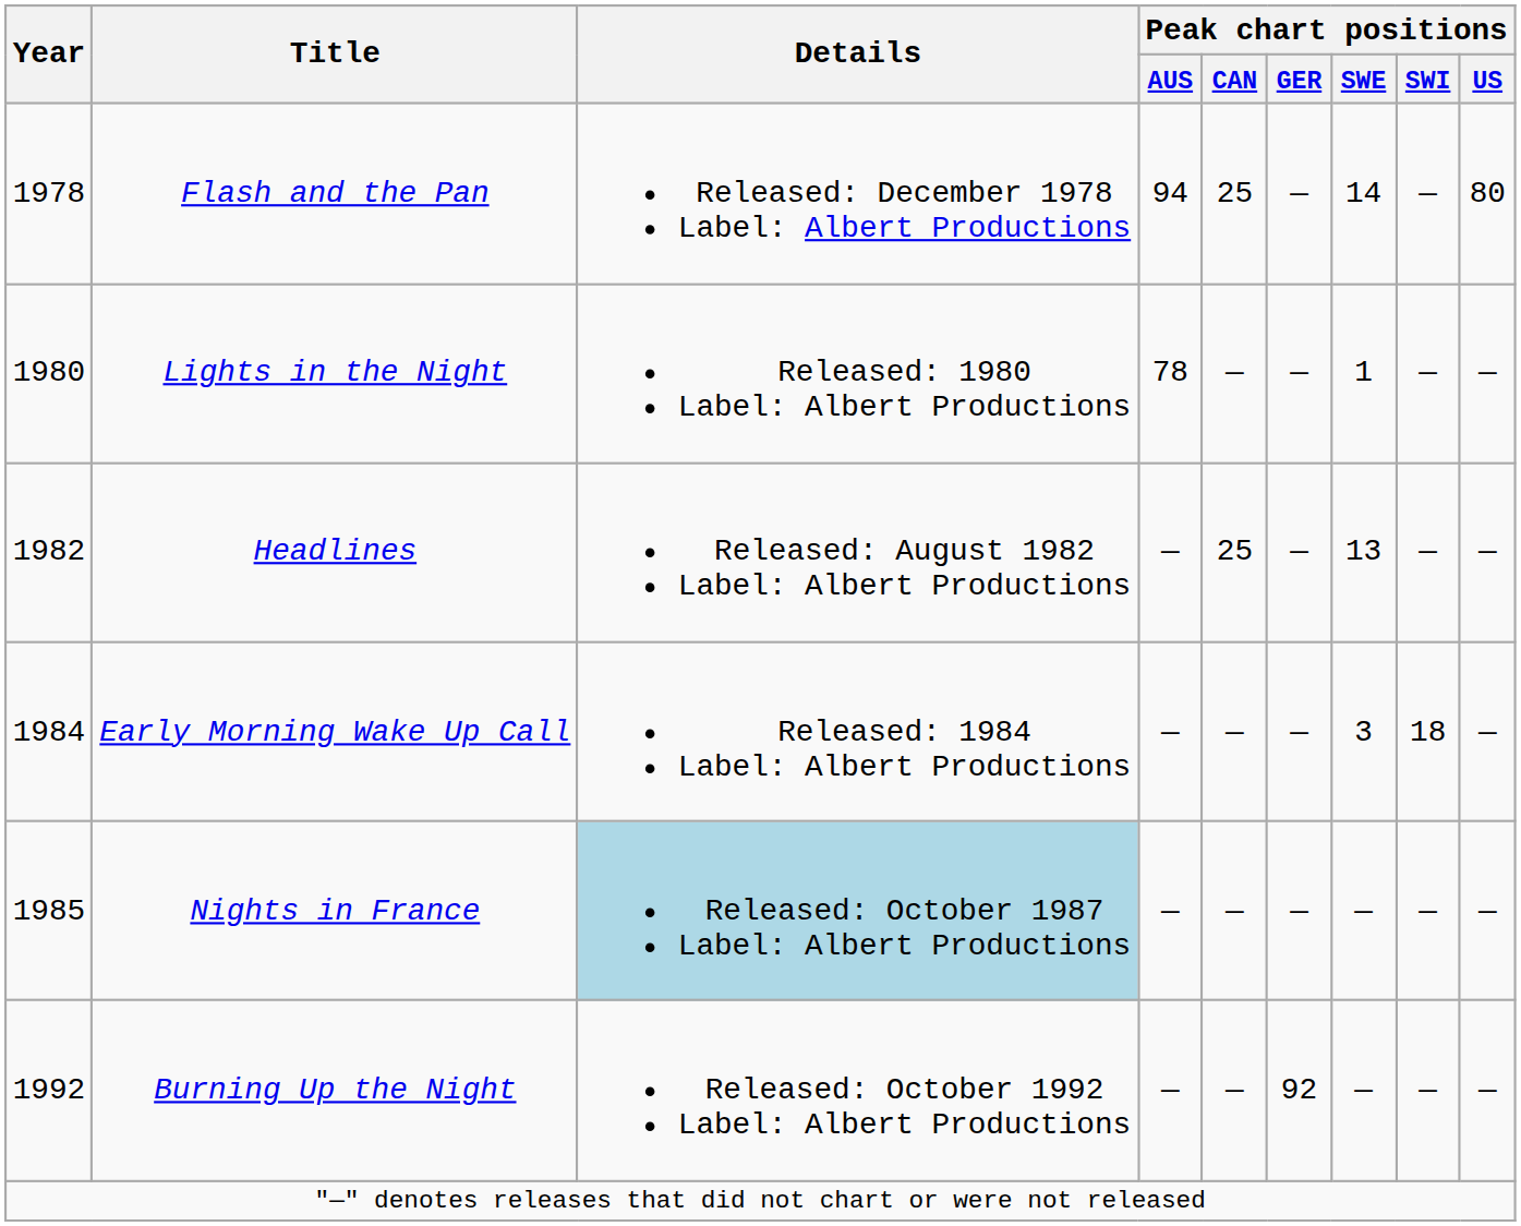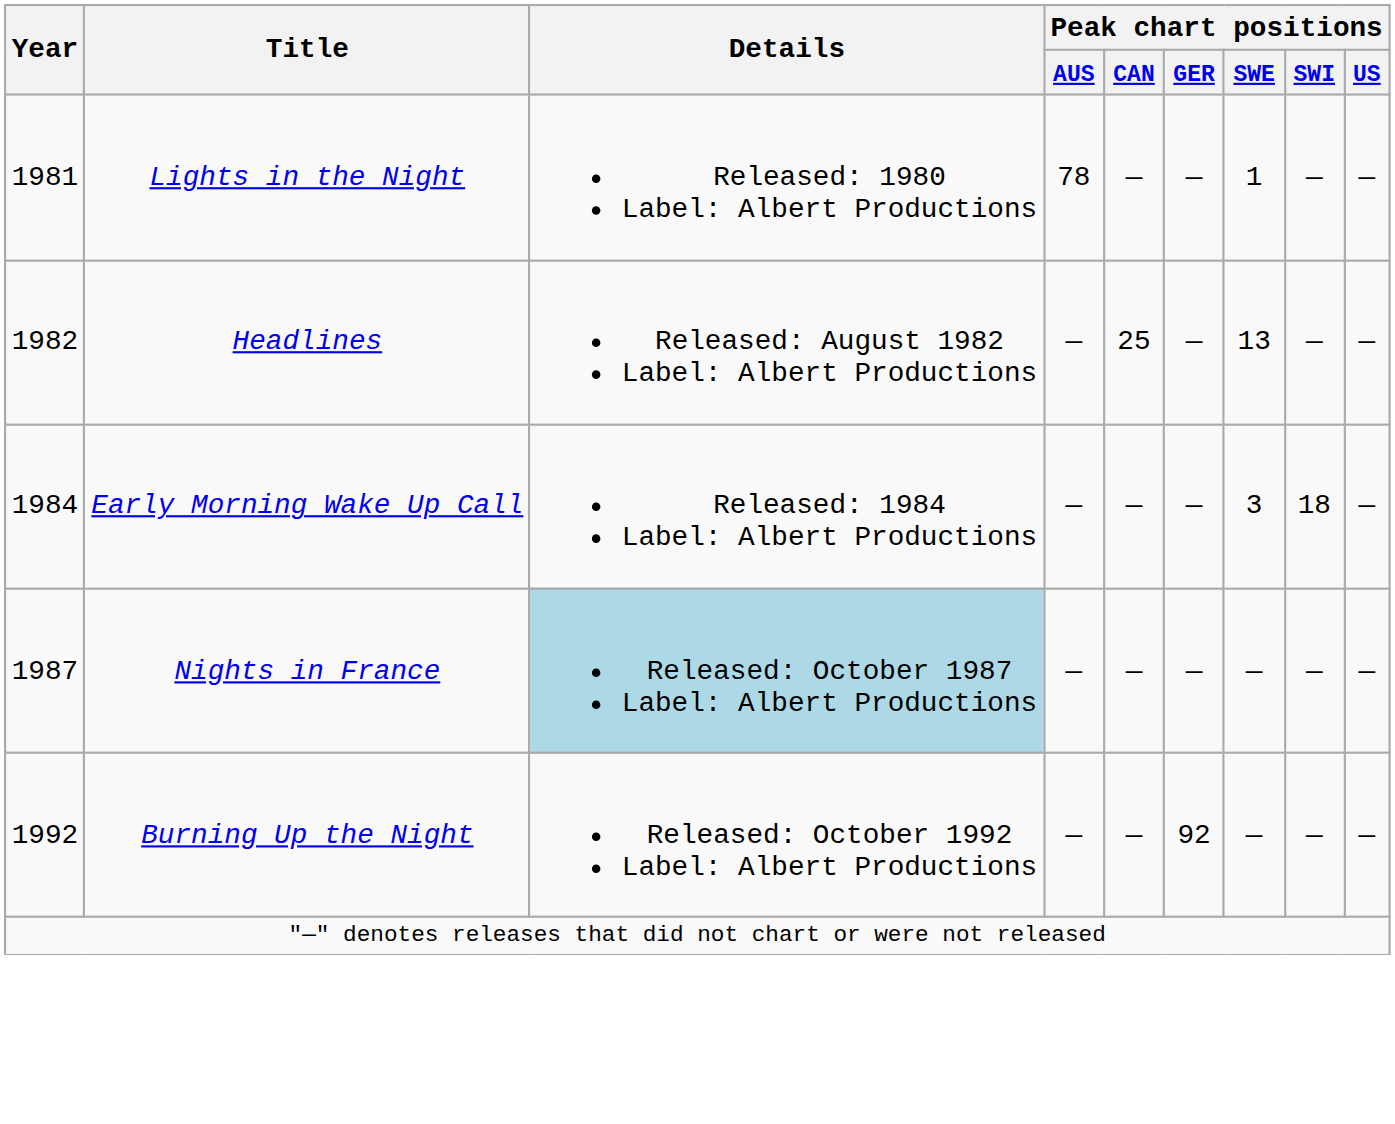- row: 1978 | Flash and the Pan | Released: December 1978 Label: Albert Productions | 94 | 25 | — | 14 | — | 80
Lights in the Night | Year: 1980 -> 1981
Nights in France | Year: 1985 -> 1987
